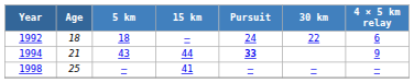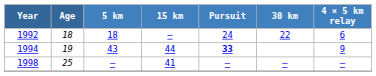1994 | Age: 21 -> 19
